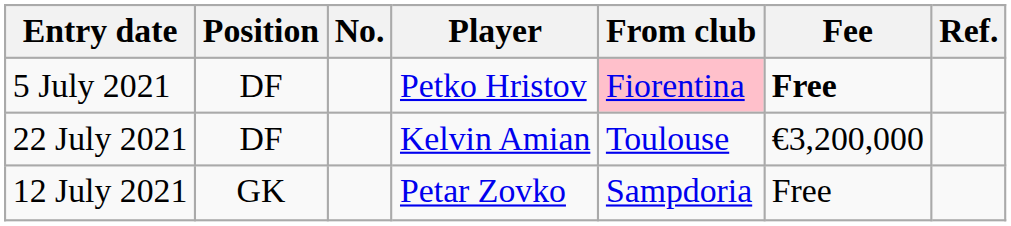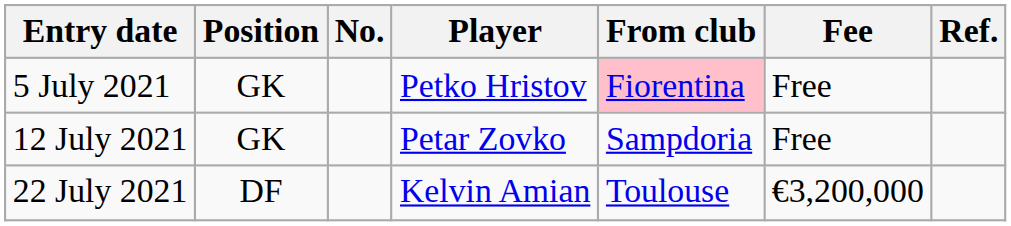5 July 2021 | Position: DF -> GK
5 July 2021 | Fee: bold -> normal
rows swapped: 12 July 2021 <-> 22 July 2021
